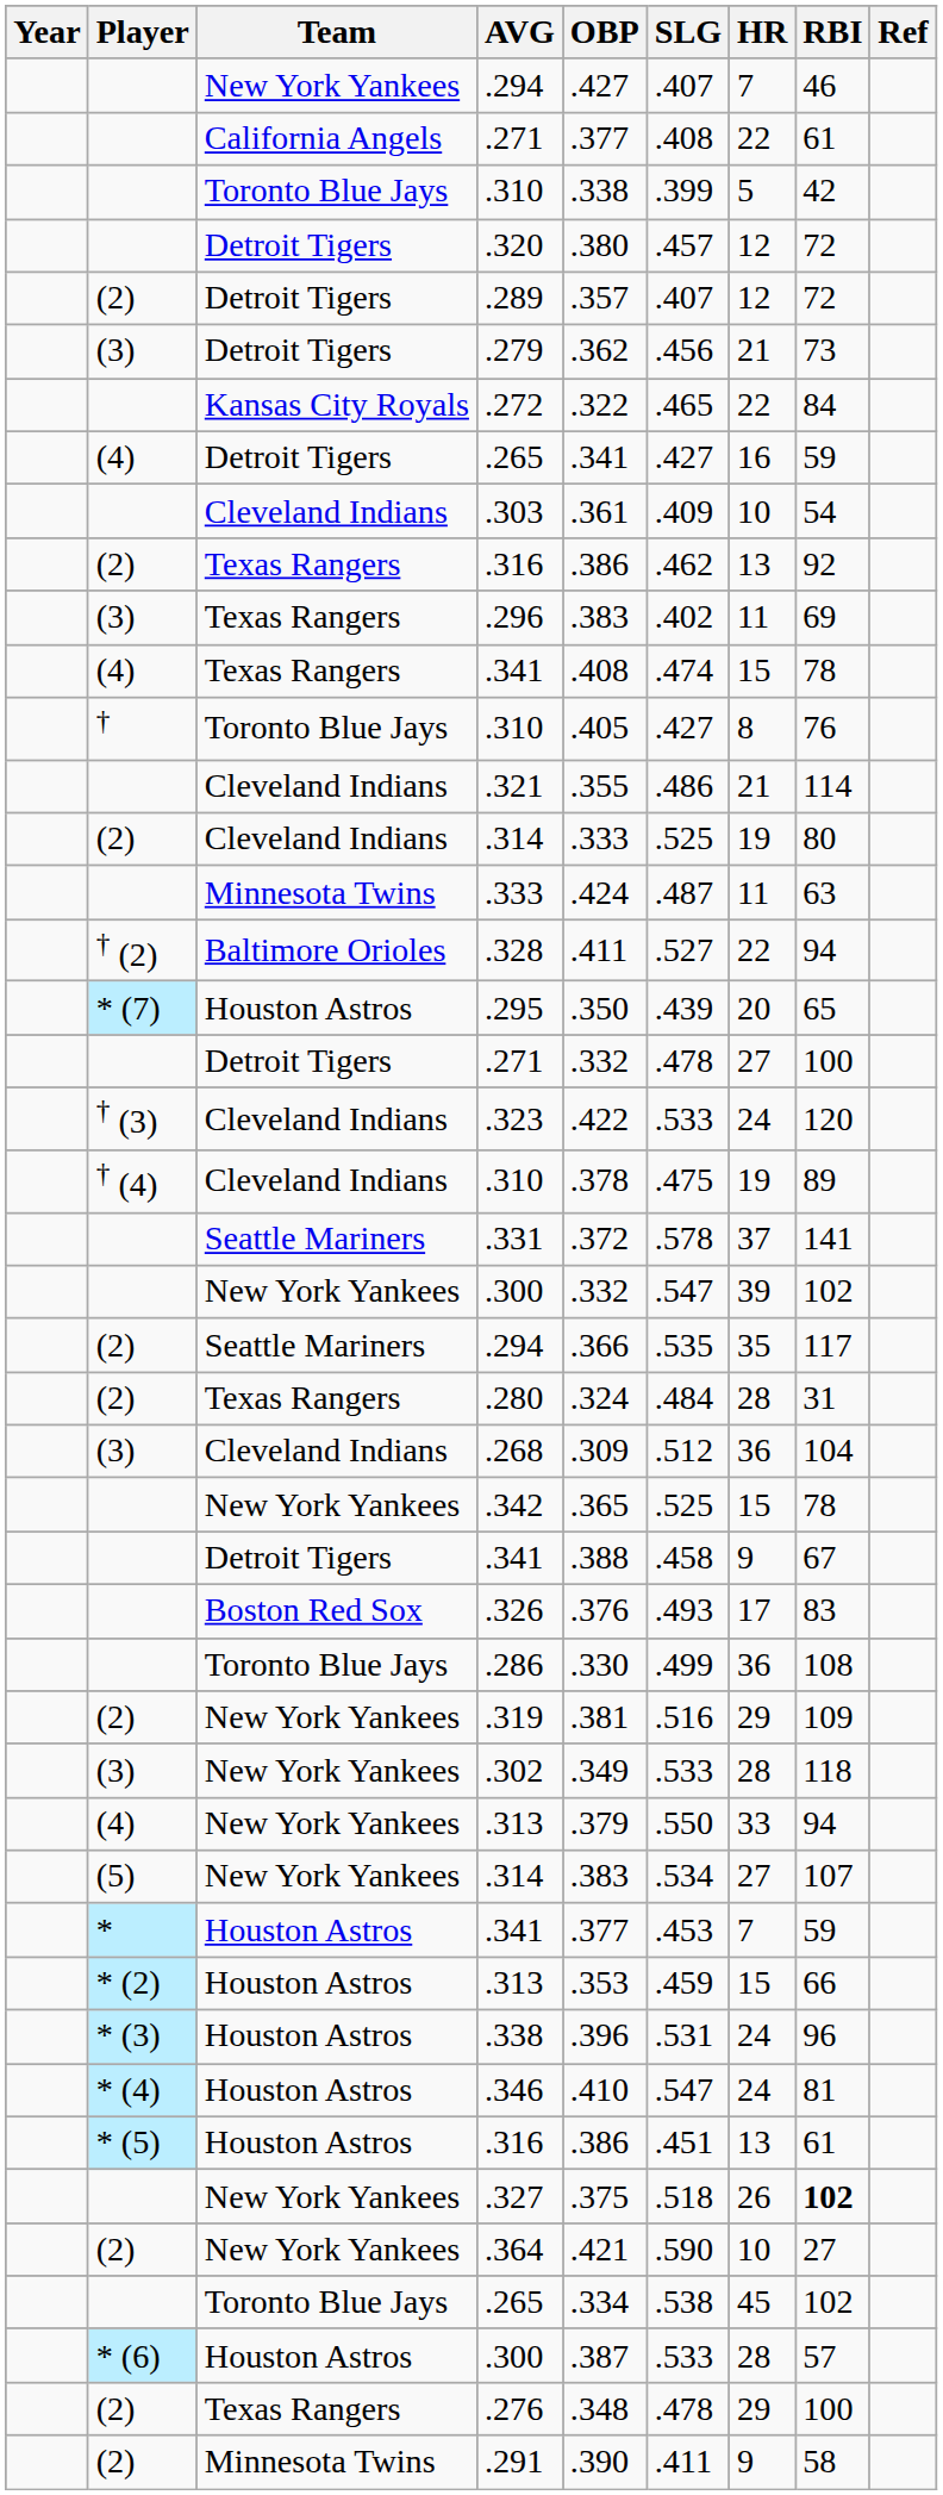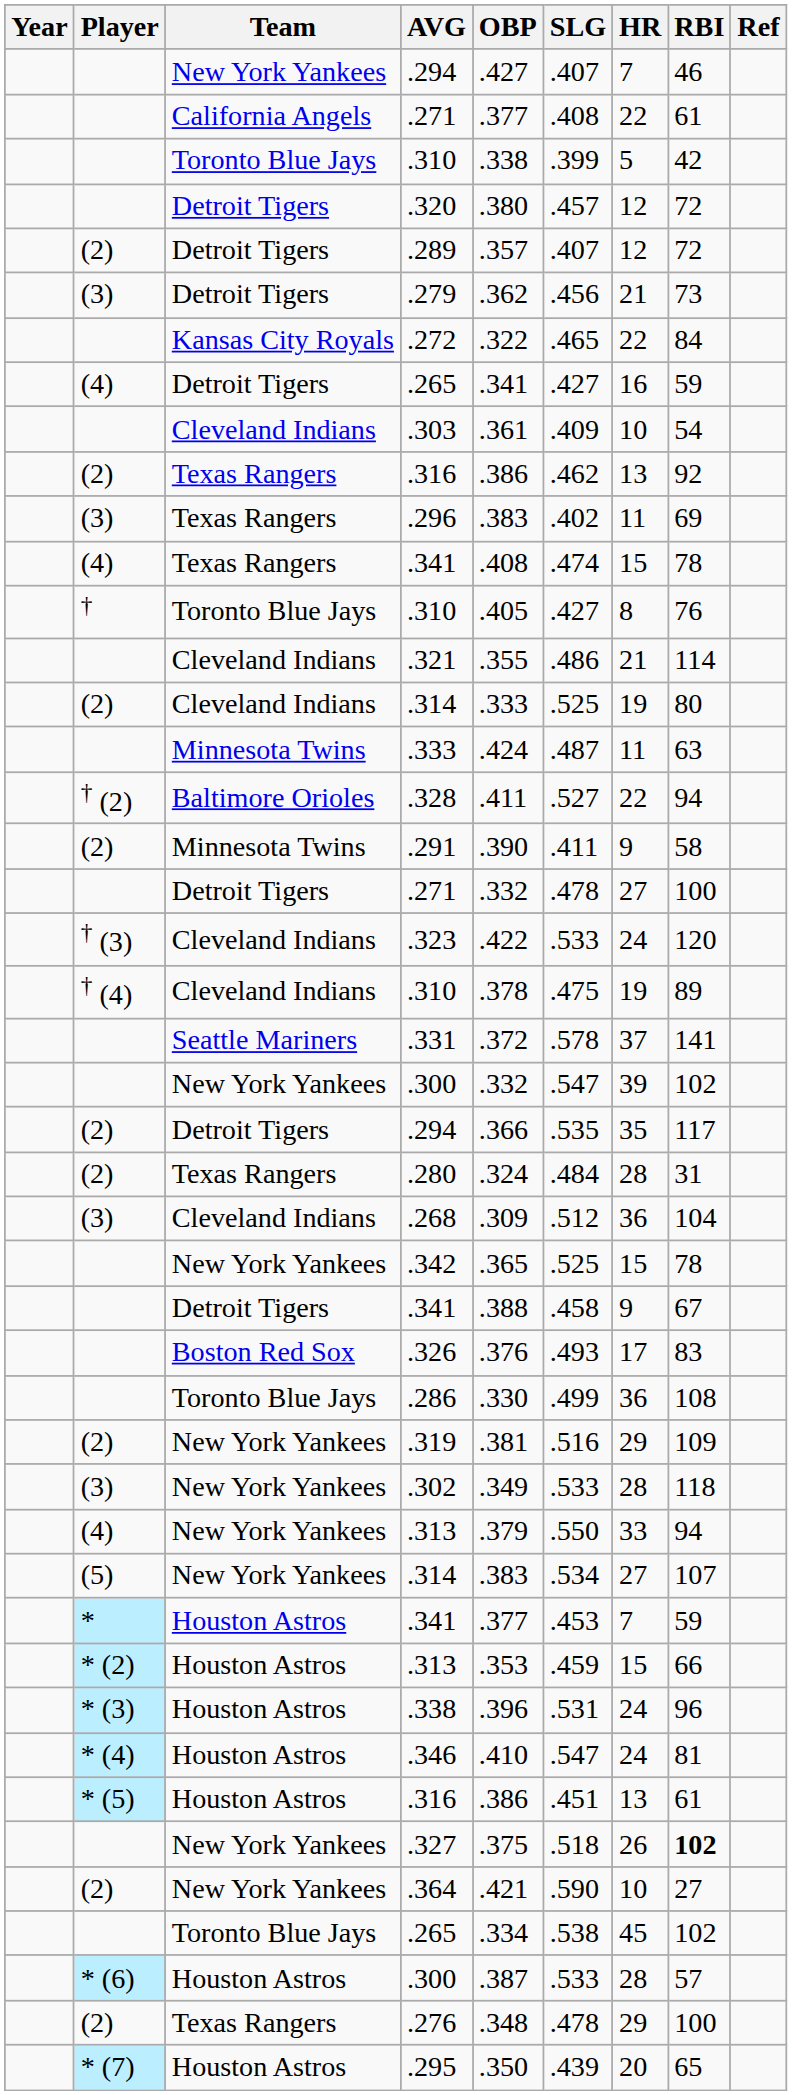rows swapped: .291 <-> .295
(2) / .294 | Team: Seattle Mariners -> Detroit Tigers
